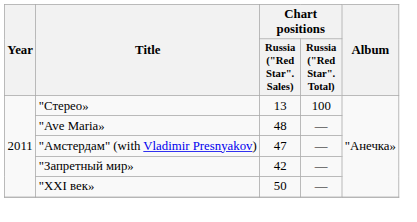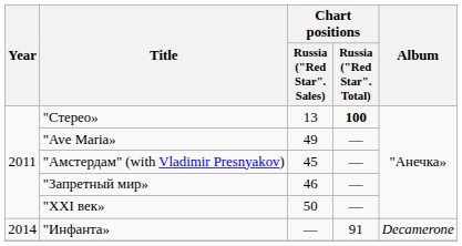"Стерео» | Chart positions / Russia ("Red Star". Total): normal -> bold
"Ave Maria» | Chart positions / Russia ("Red Star". Sales): 48 -> 49
"Амстердам" (with Vladimir Presnyakov) | Chart positions / Russia ("Red Star". Sales): 47 -> 45
"Запретный мир» | Chart positions / Russia ("Red Star". Sales): 42 -> 46
+ row: 2014 | "Инфанта» | — | 91 | Decamerone
